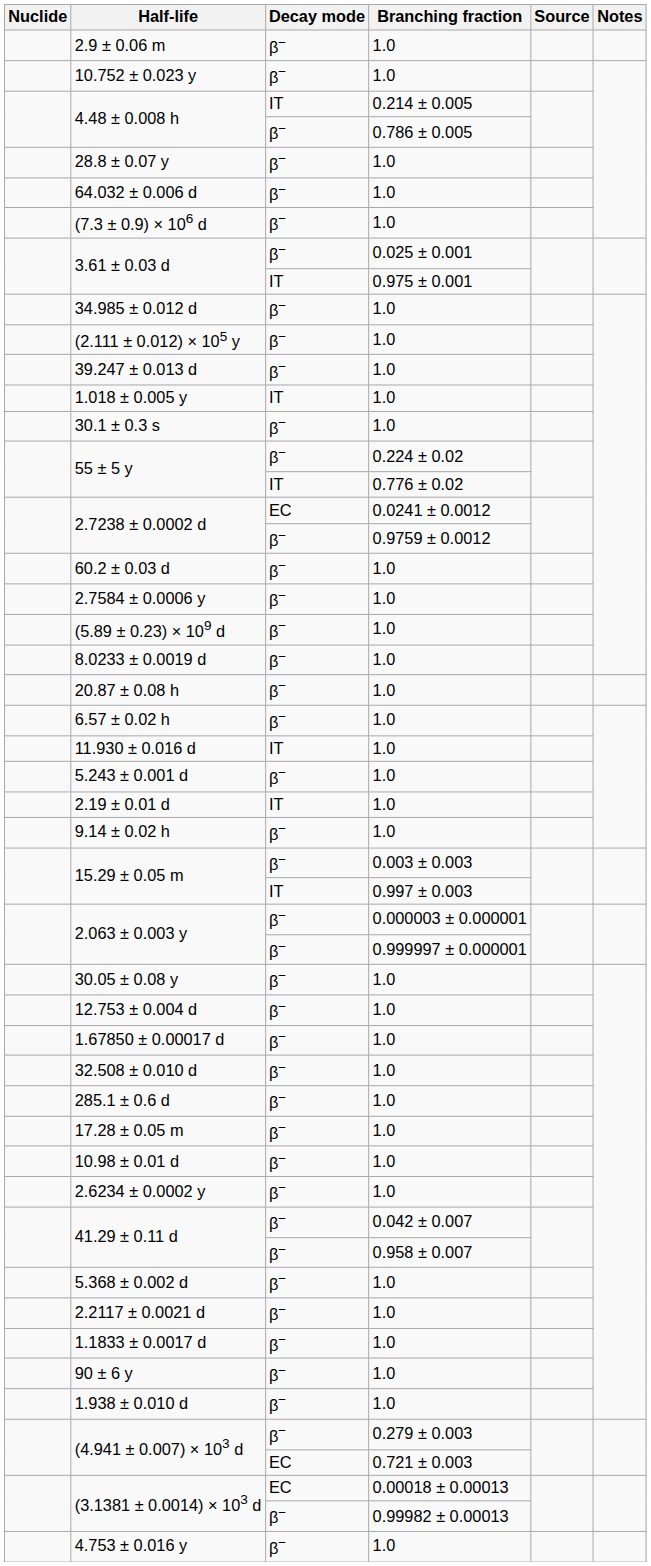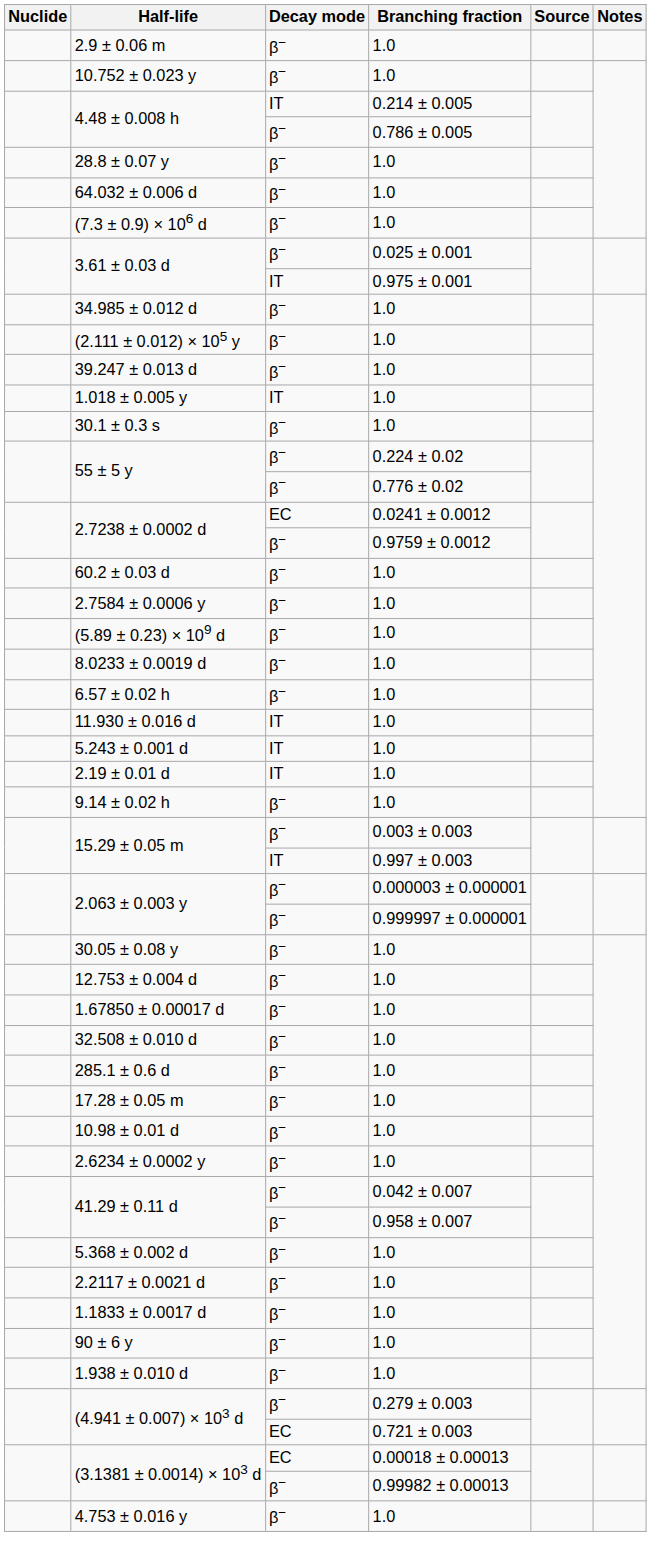55 ± 5 y / 0.776 ± 0.02 | Decay mode: IT -> β−
- row: 20.87 ± 0.08 h | β− | 1.0
5.243 ± 0.001 d | Decay mode: β− -> IT
